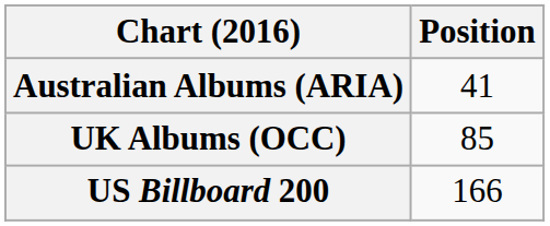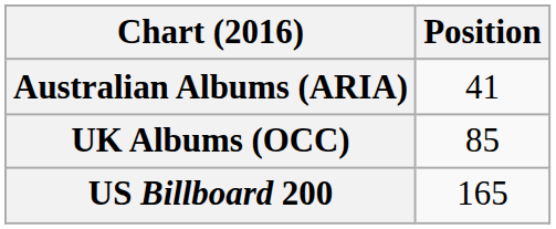US Billboard 200 | Position: 166 -> 165
